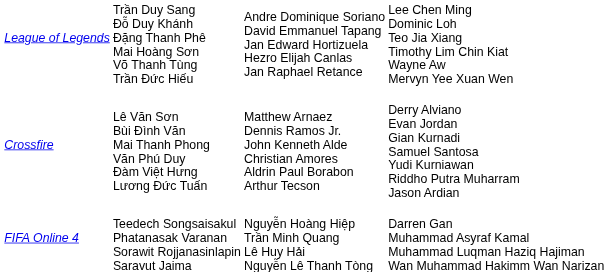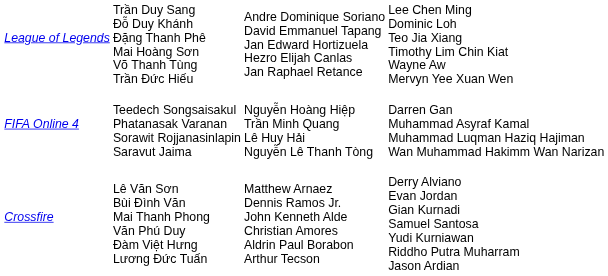rows swapped: FIFA Online 4 <-> Crossfire
